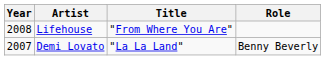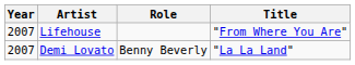columns swapped: Title <-> Role
Lifehouse | Year: 2008 -> 2007
